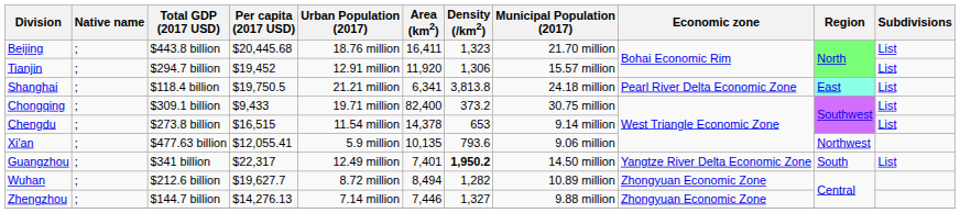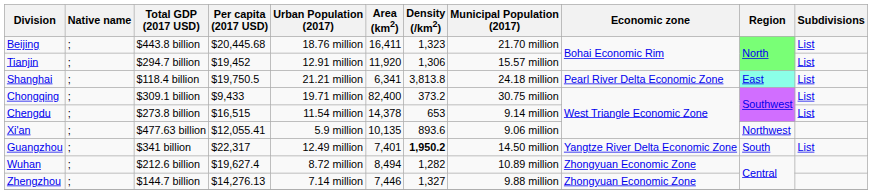Xi'an | Density (/km2): 793.6 -> 893.6
Wuhan | Per capita (2017 USD): $19,627.7 -> $19,627.4
